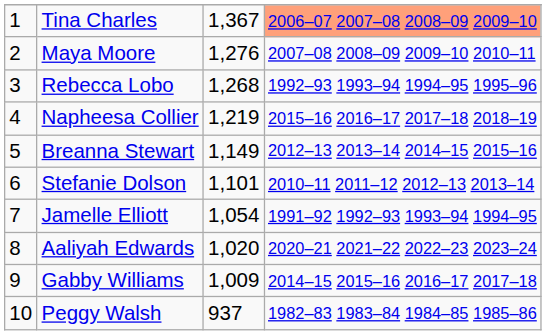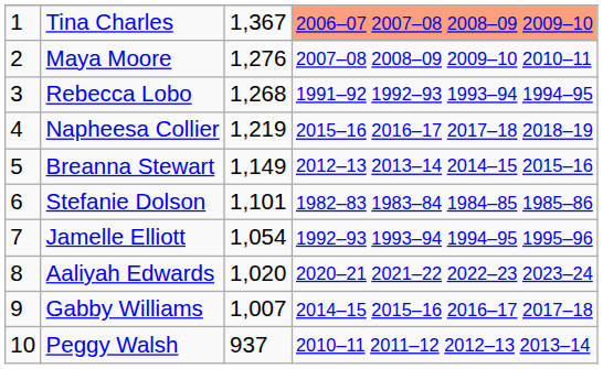Rebecca Lobo | column 4: 1992–93 1993–94 1994–95 1995–96 -> 1991–92 1992–93 1993–94 1994–95
Stefanie Dolson | column 4: 2010–11 2011–12 2012–13 2013–14 -> 1982–83 1983–84 1984–85 1985–86
Jamelle Elliott | column 4: 1991–92 1992–93 1993–94 1994–95 -> 1992–93 1993–94 1994–95 1995–96
Gabby Williams | column 3: 1,009 -> 1,007
Peggy Walsh | column 4: 1982–83 1983–84 1984–85 1985–86 -> 2010–11 2011–12 2012–13 2013–14
